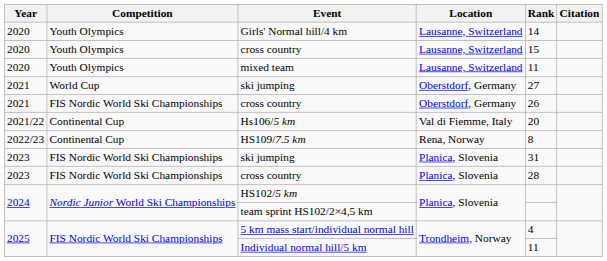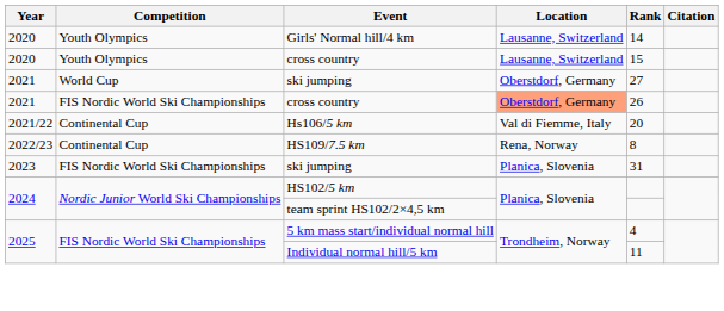- row: 2020 | Youth Olympics | mixed team | Lausanne, Switzerland | 11
2021 / cross country | Location: no background -> lightsalmon background
- row: 2023 | FIS Nordic World Ski Championships | cross country | Planica, Slovenia | 28
